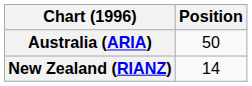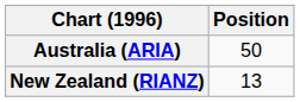New Zealand (RIANZ) | Position: 14 -> 13
